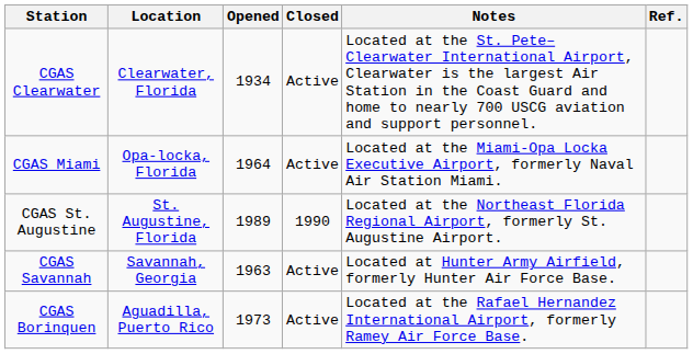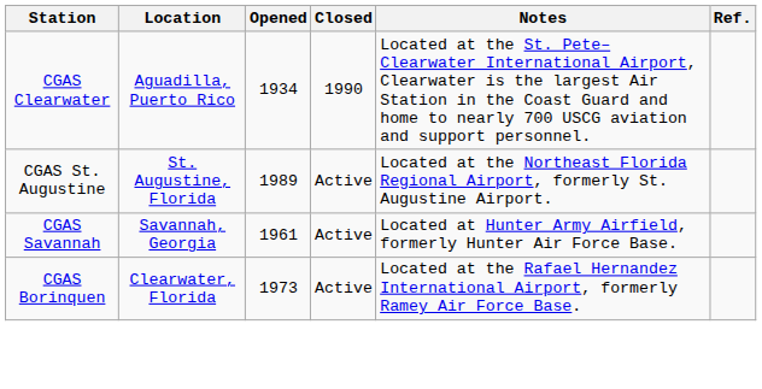CGAS Clearwater | Location: Clearwater, Florida -> Aguadilla, Puerto Rico
CGAS Clearwater | Closed: Active -> 1990
- row: CGAS Miami | Opa-locka, Florida | 1964 | Active | Located at the Miami-Opa Locka Executive Airport, formerly Naval Air Station Miami.
CGAS St. Augustine | Closed: 1990 -> Active
CGAS Savannah | Opened: 1963 -> 1961
CGAS Borinquen | Location: Aguadilla, Puerto Rico -> Clearwater, Florida
